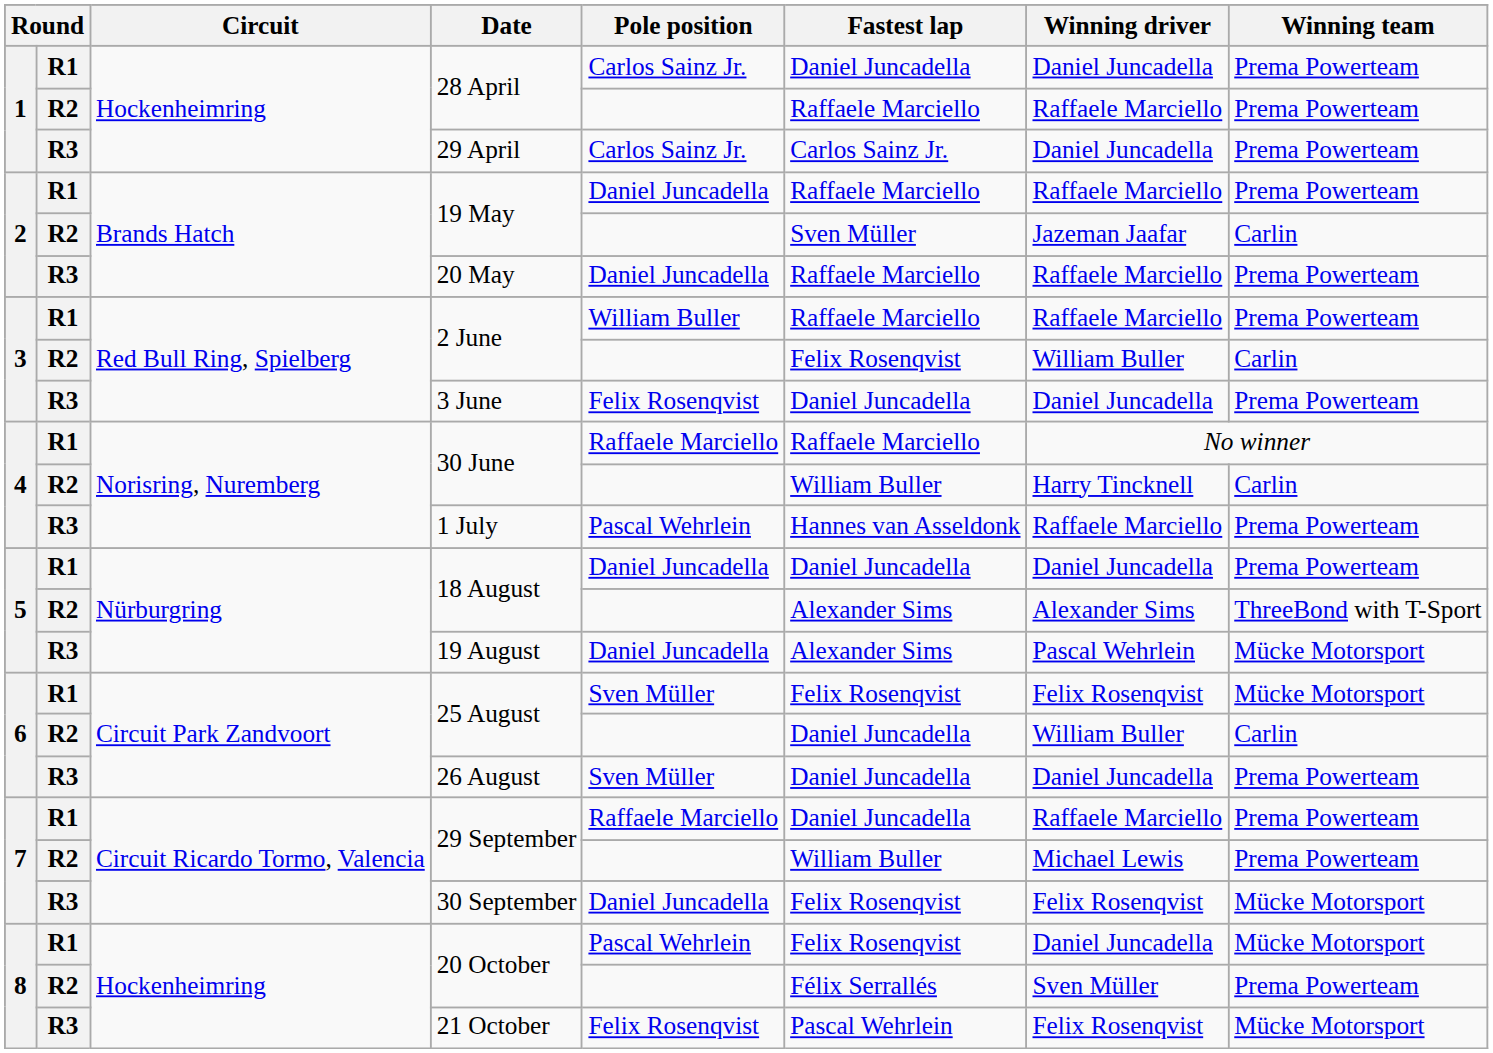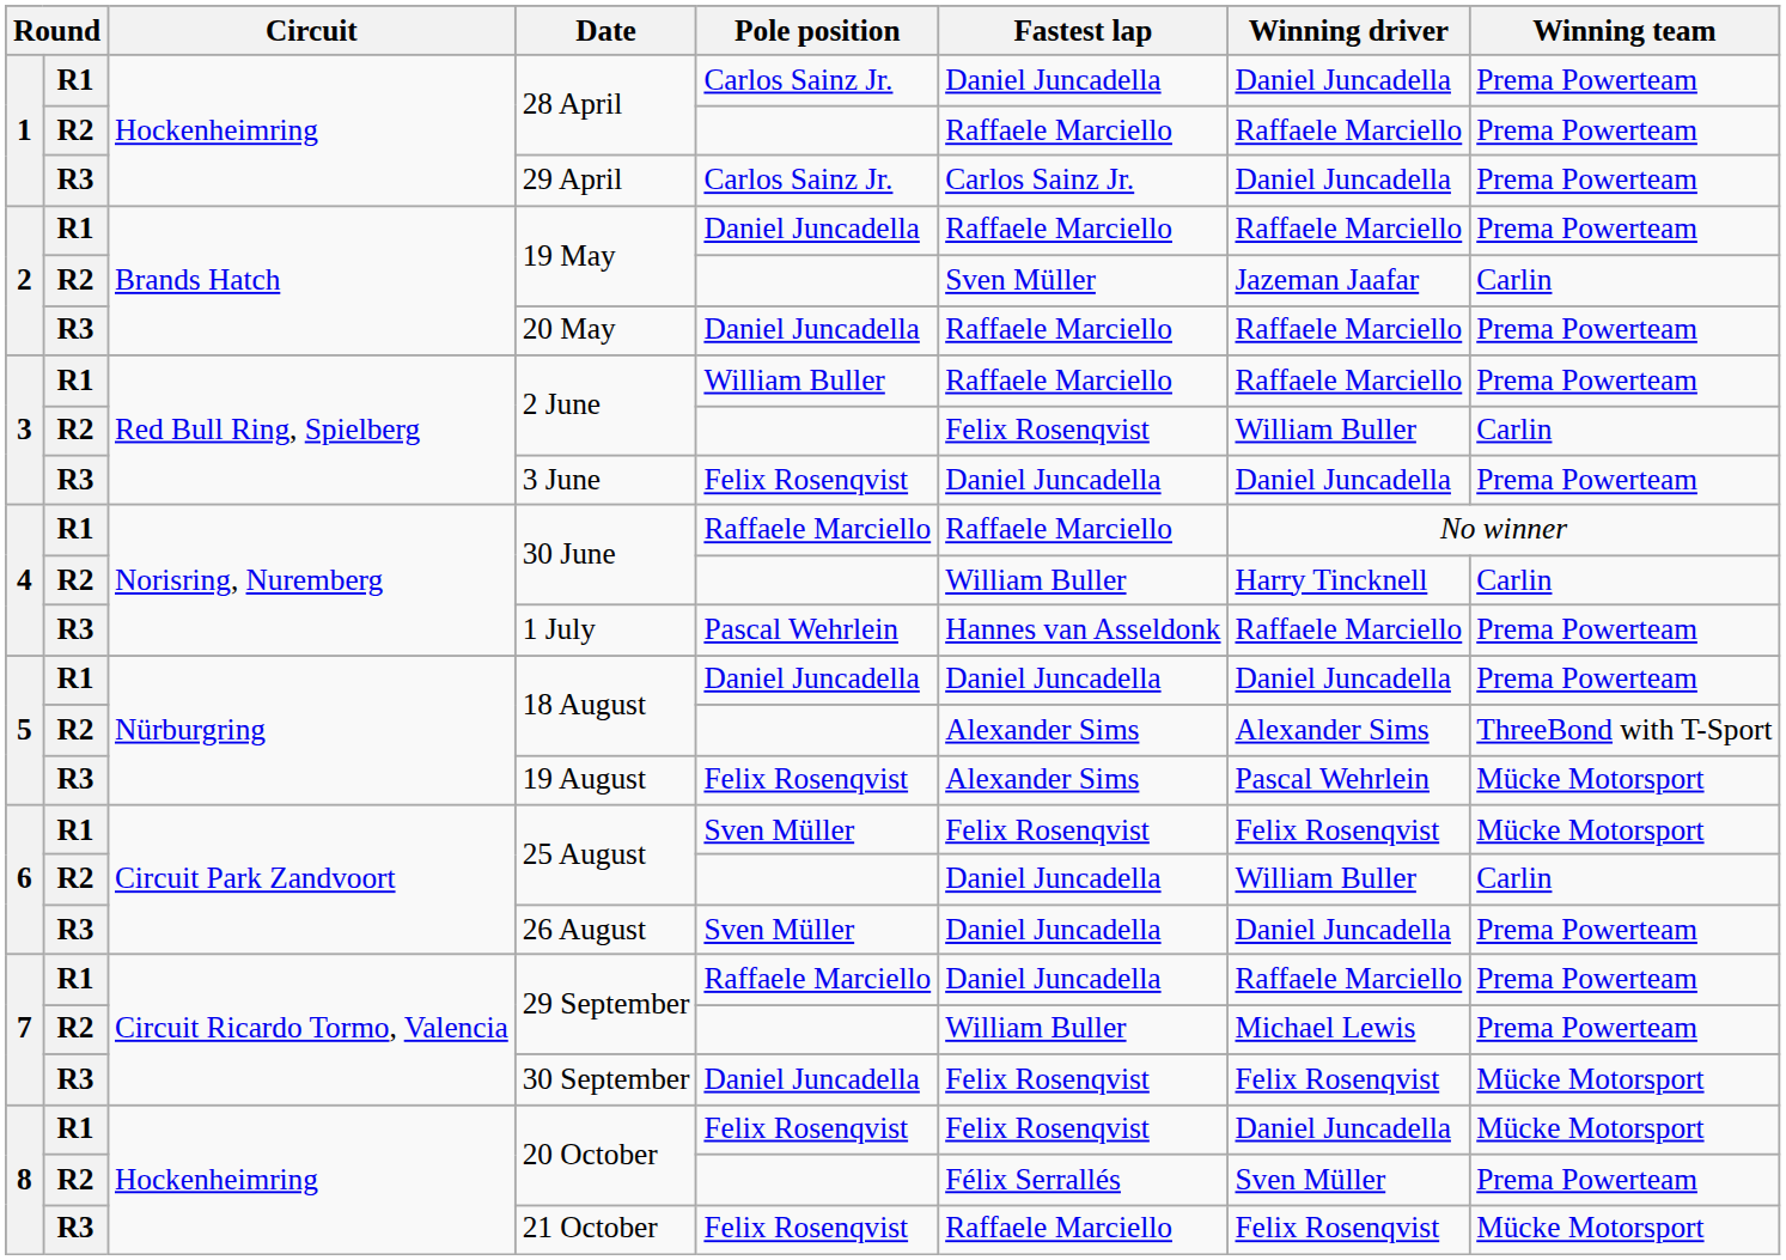19 August | Pole position: Daniel Juncadella -> Felix Rosenqvist
R1 / 20 October | Pole position: Pascal Wehrlein -> Felix Rosenqvist
21 October | Fastest lap: Pascal Wehrlein -> Raffaele Marciello
